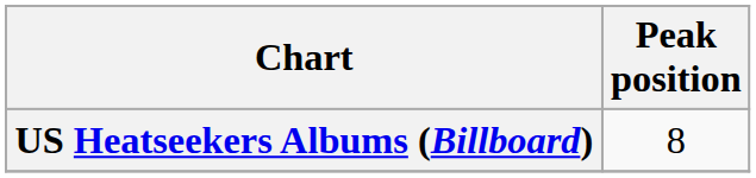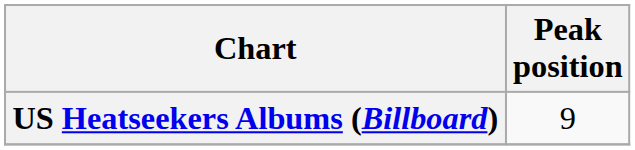US Heatseekers Albums (Billboard) | Peak position: 8 -> 9
